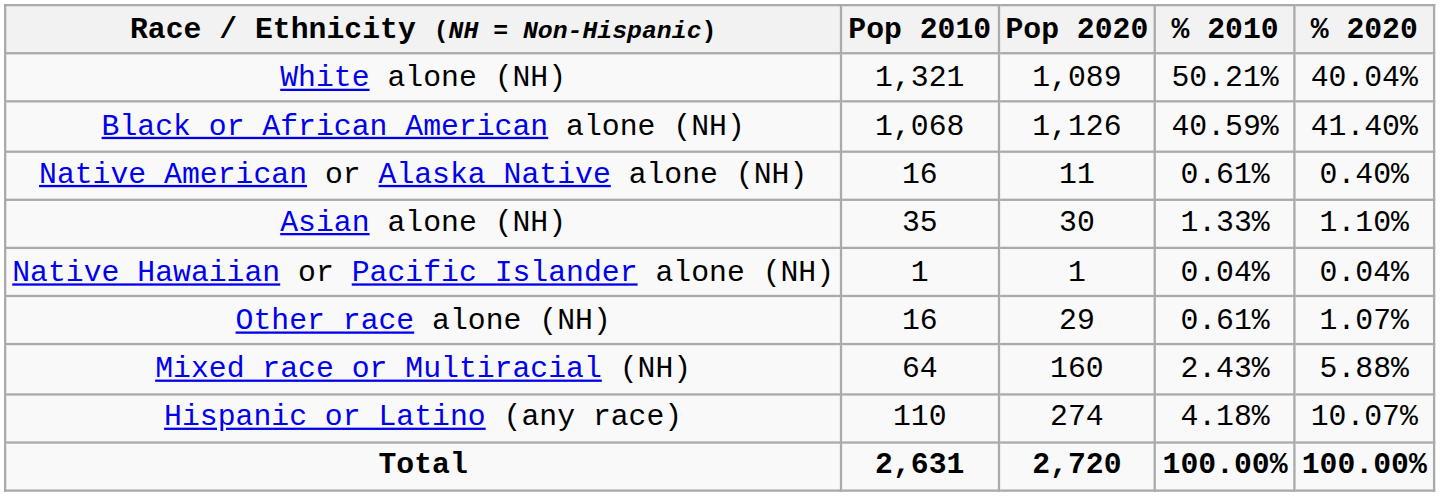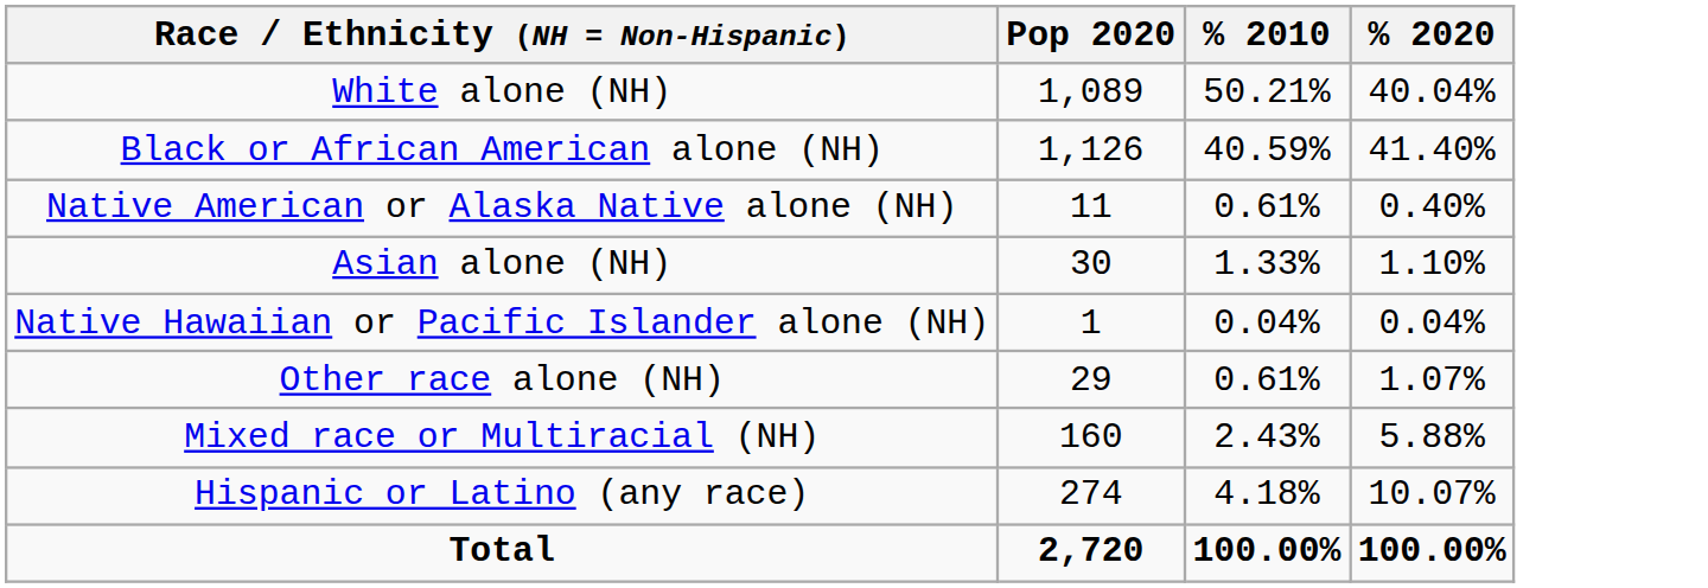- column: Pop 2010 | 1,321 | 1,068 | 16 | 35 | 1 | 16 | 64 | 110 | 2,631
